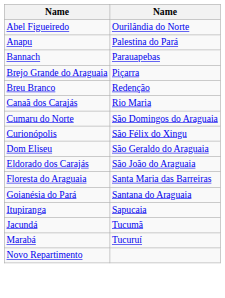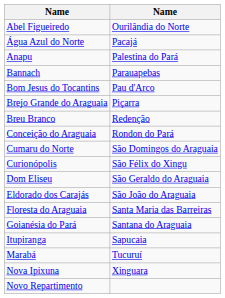+ row: Água Azul do Norte | Pacajá
+ row: Bom Jesus do Tocantins | Pau d'Arco
- row: Canaã dos Carajás | Rio Maria
+ row: Conceição do Araguaia | Rondon do Pará
- row: Jacundá | Tucumã
+ row: Nova Ipixuna | Xinguara
